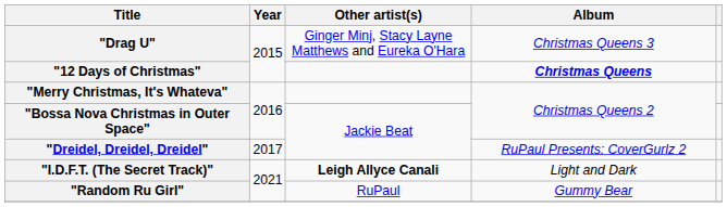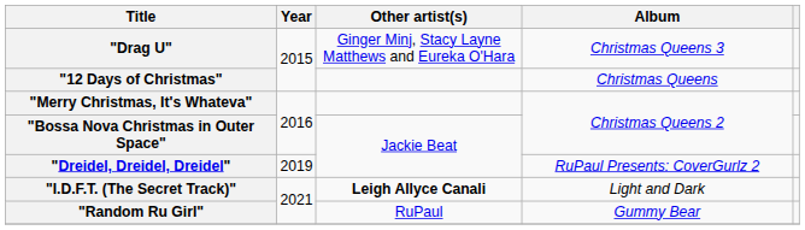"12 Days of Christmas" | Album: bold -> normal
"Dreidel, Dreidel, Dreidel" | Year: 2017 -> 2019
